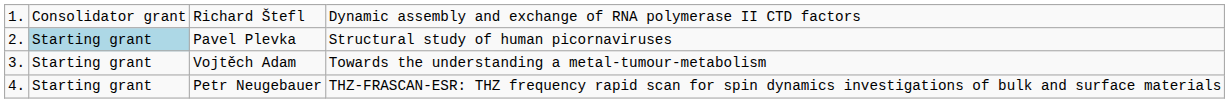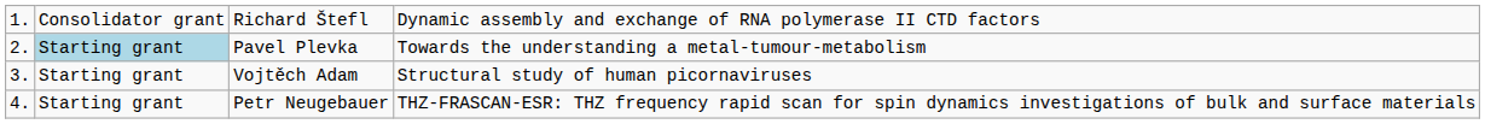Pavel Plevka | column 4: Structural study of human picornaviruses -> Towards the understanding a metal-tumour-metabolism
Vojtěch Adam | column 4: Towards the understanding a metal-tumour-metabolism -> Structural study of human picornaviruses
